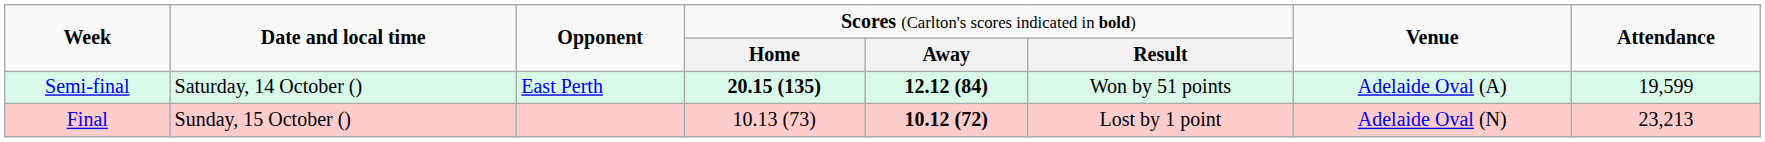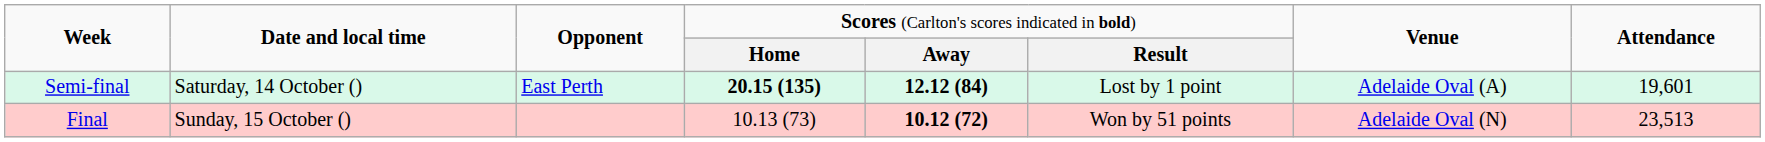Semi-final | column 6: Won by 51 points -> Lost by 1 point
Semi-final | column 8: 19,599 -> 19,601
Final | column 6: Lost by 1 point -> Won by 51 points
Final | column 8: 23,213 -> 23,513
